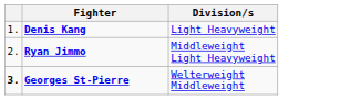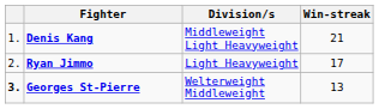+ column: Win-streak | 21 | 17 | 13
Denis Kang | Division/s: Light Heavyweight -> Middleweight Light Heavyweight
Ryan Jimmo | Division/s: Middleweight Light Heavyweight -> Light Heavyweight
